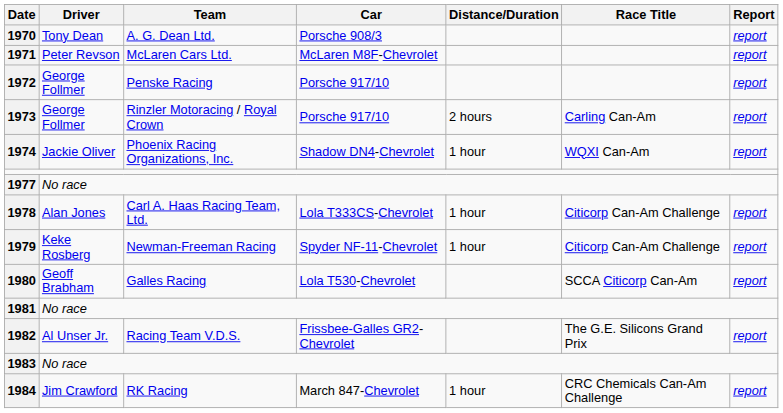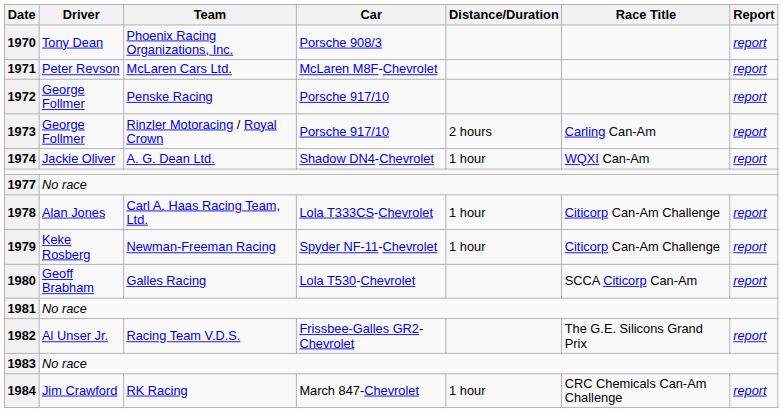1970 | Team: A. G. Dean Ltd. -> Phoenix Racing Organizations, Inc.
1974 | Team: Phoenix Racing Organizations, Inc. -> A. G. Dean Ltd.
